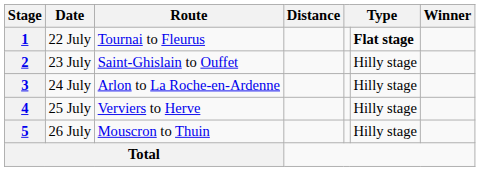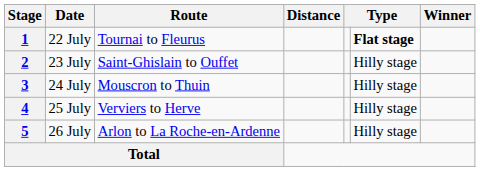3 | Route: Arlon to La Roche-en-Ardenne -> Mouscron to Thuin
5 | Route: Mouscron to Thuin -> Arlon to La Roche-en-Ardenne
